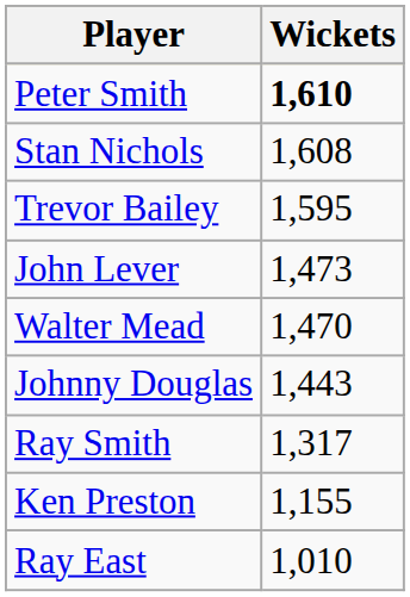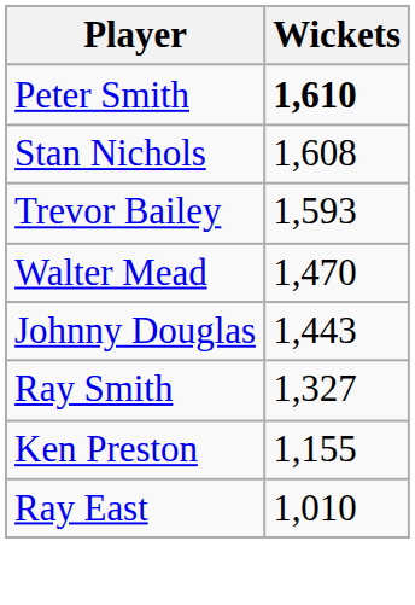Trevor Bailey | Wickets: 1,595 -> 1,593
- row: John Lever | 1,473
Ray Smith | Wickets: 1,317 -> 1,327
